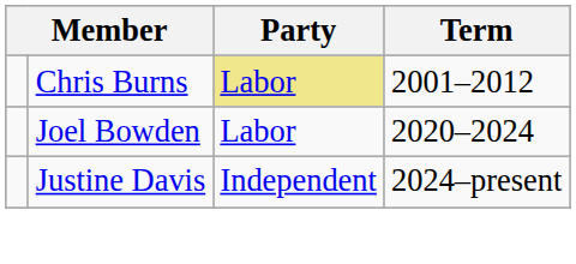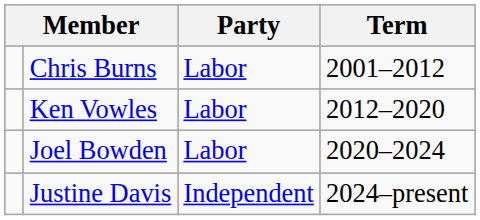Chris Burns | Party: khaki background -> no background
+ row: Ken Vowles | Labor | 2012–2020
